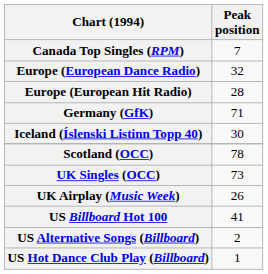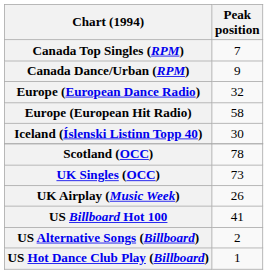+ row: Canada Dance/Urban (RPM) | 9
Europe (European Hit Radio) | Peak position: 28 -> 58
- row: Germany (GfK) | 71
